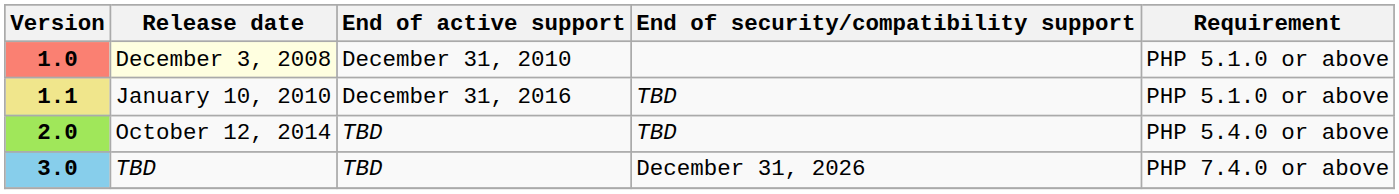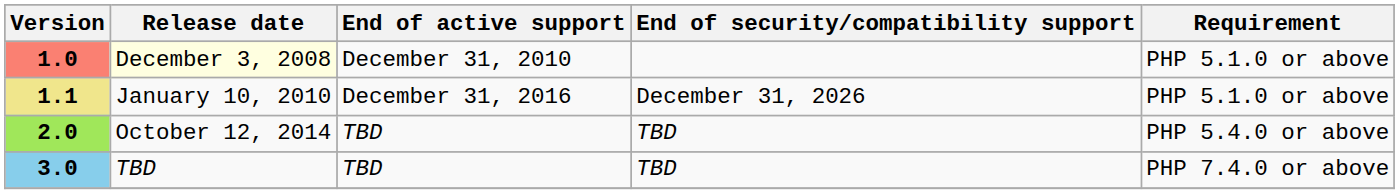1.1 | End of security/compatibility support: TBD -> December 31, 2026
3.0 | End of security/compatibility support: December 31, 2026 -> TBD
